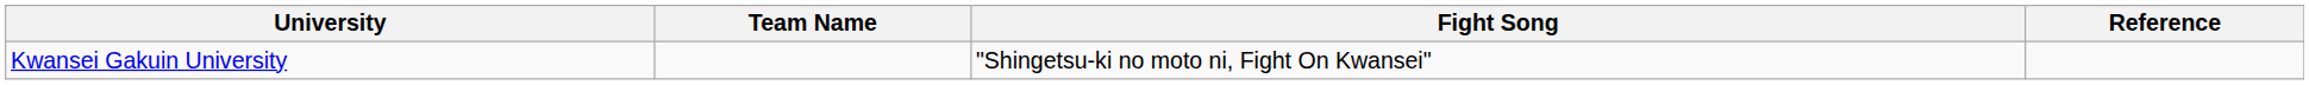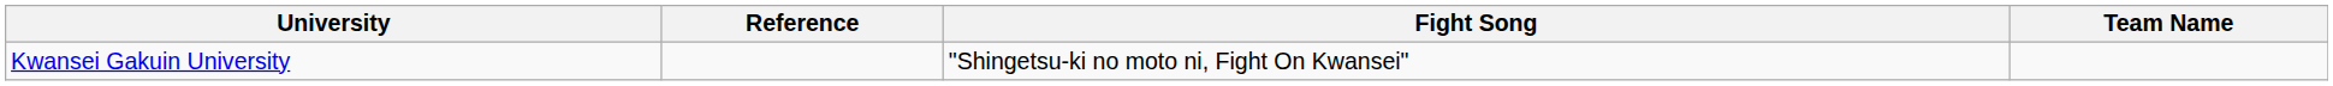columns swapped: Team Name <-> Reference
